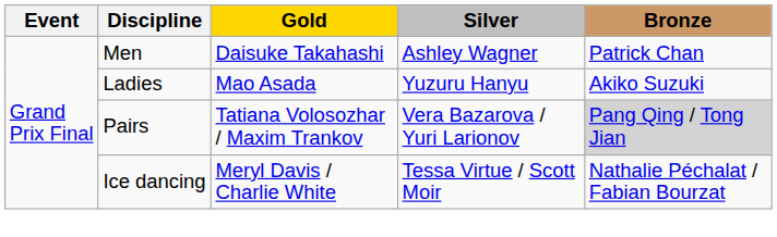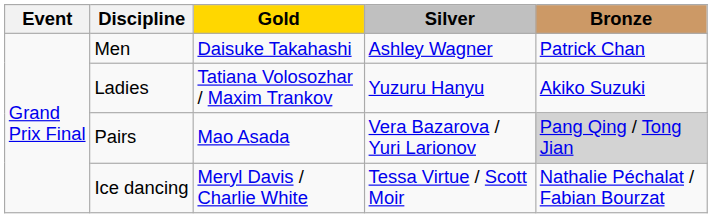Ladies | Gold: Mao Asada -> Tatiana Volosozhar / Maxim Trankov
Pairs | Gold: Tatiana Volosozhar / Maxim Trankov -> Mao Asada
